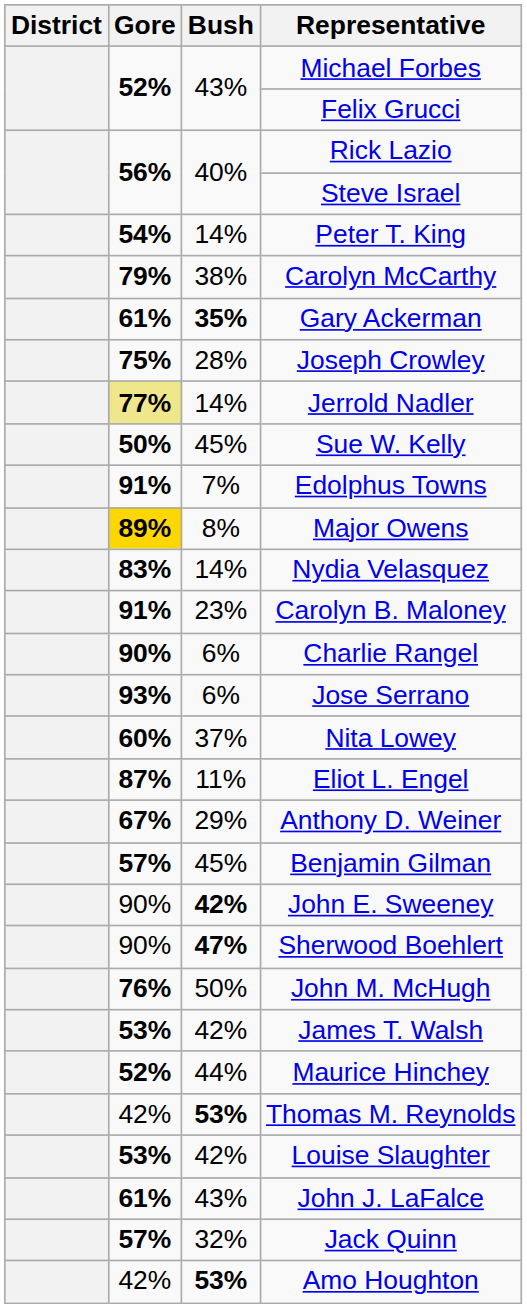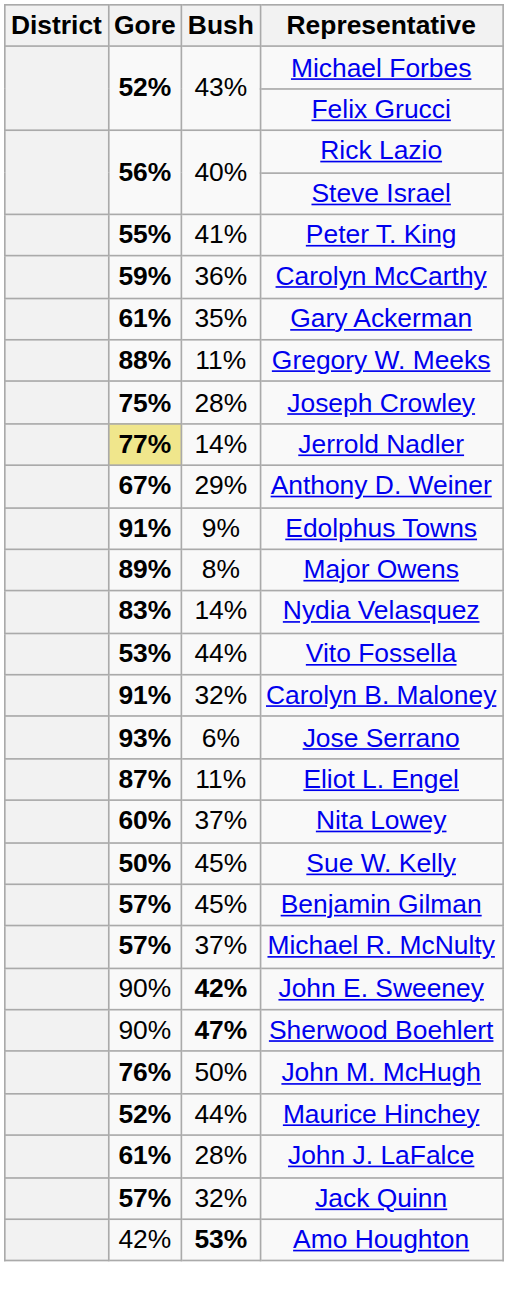Peter T. King | Gore: 54% -> 55%
Peter T. King | Bush: 14% -> 41%
Carolyn McCarthy | Gore: 79% -> 59%
Carolyn McCarthy | Bush: 38% -> 36%
Gary Ackerman | Bush: bold -> normal
+ row: 88% | 11% | Gregory W. Meeks
rows swapped: Anthony D. Weiner <-> Sue W. Kelly
Edolphus Towns | Bush: 7% -> 9%
Major Owens | Gore: gold background -> no background
+ row: 53% | 44% | Vito Fossella
Carolyn B. Maloney | Bush: 23% -> 32%
- row: 90% | 6% | Charlie Rangel
rows swapped: Eliot L. Engel <-> Nita Lowey
+ row: 57% | 37% | Michael R. McNulty
- row: 53% | 42% | James T. Walsh
- row: 42% | 53% | Thomas M. Reynolds
- row: 53% | 42% | Louise Slaughter
John J. LaFalce | Bush: 43% -> 28%
